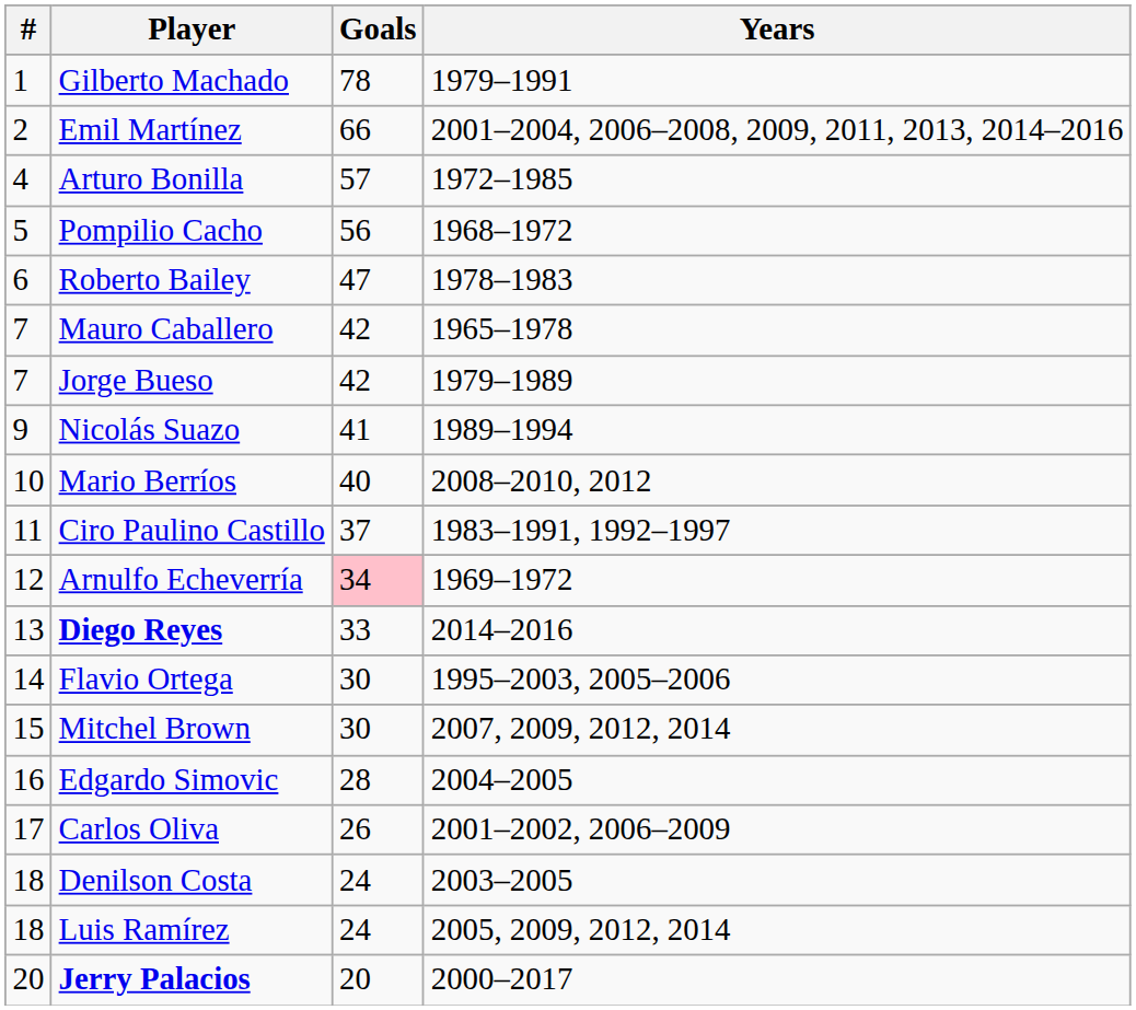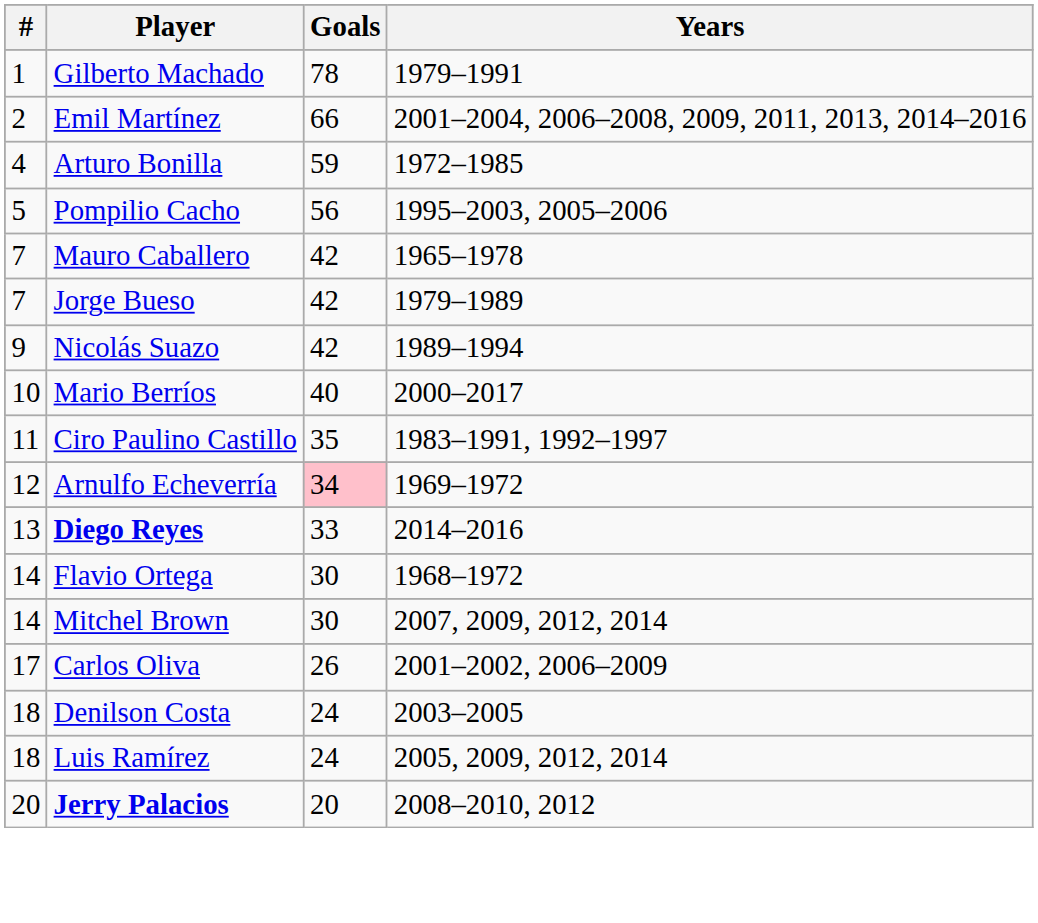Arturo Bonilla | Goals: 57 -> 59
Pompilio Cacho | Years: 1968–1972 -> 1995–2003, 2005–2006
- row: 6 | Roberto Bailey | 47 | 1978–1983
Nicolás Suazo | Goals: 41 -> 42
Mario Berríos | Years: 2008–2010, 2012 -> 2000–2017
Ciro Paulino Castillo | Goals: 37 -> 35
Flavio Ortega | Years: 1995–2003, 2005–2006 -> 1968–1972
Mitchel Brown | #: 15 -> 14
- row: 16 | Edgardo Simovic | 28 | 2004–2005
Jerry Palacios | Years: 2000–2017 -> 2008–2010, 2012
